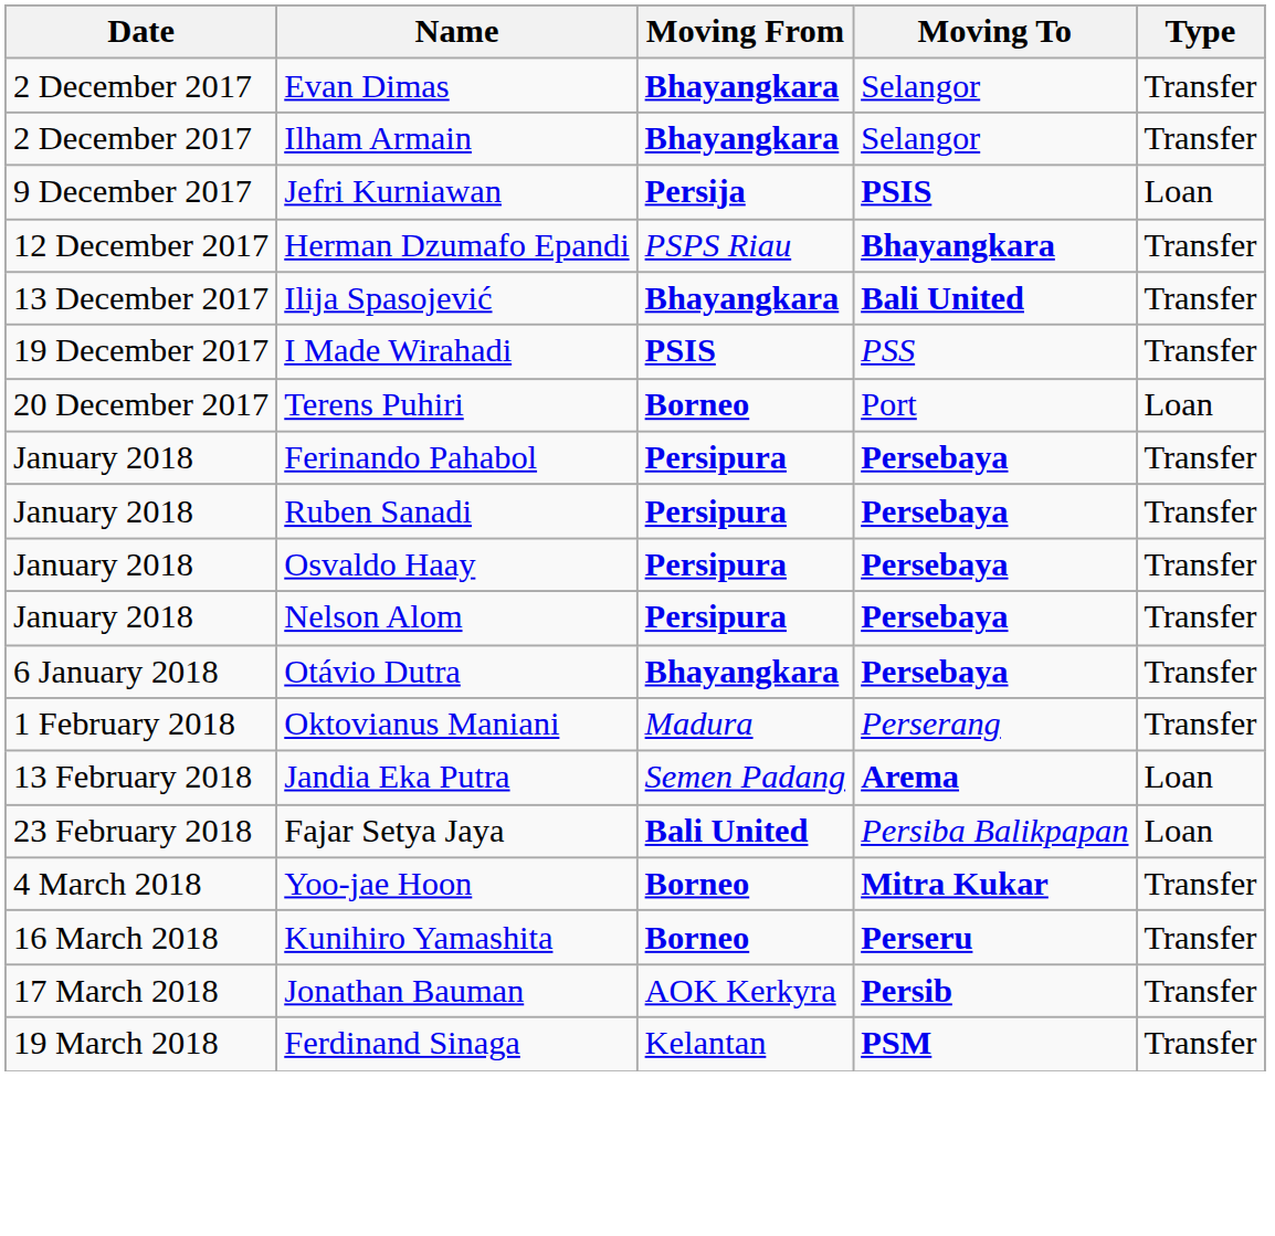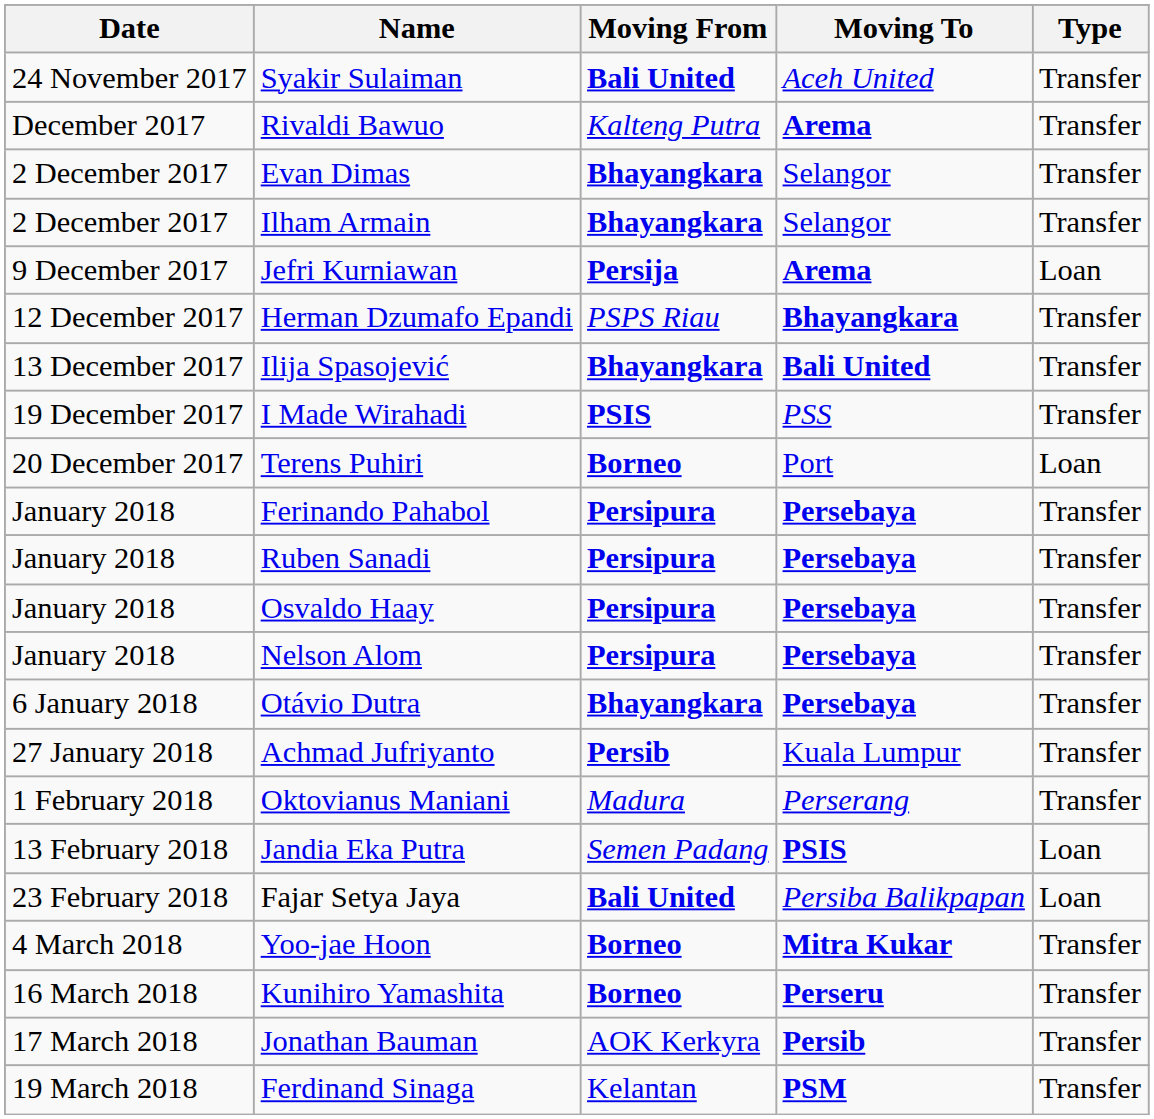+ row: 24 November 2017 | Syakir Sulaiman | Bali United | Aceh United | Transfer
+ row: December 2017 | Rivaldi Bawuo | Kalteng Putra | Arema | Transfer
Jefri Kurniawan | Moving To: PSIS -> Arema
+ row: 27 January 2018 | Achmad Jufriyanto | Persib | Kuala Lumpur | Transfer
Jandia Eka Putra | Moving To: Arema -> PSIS
